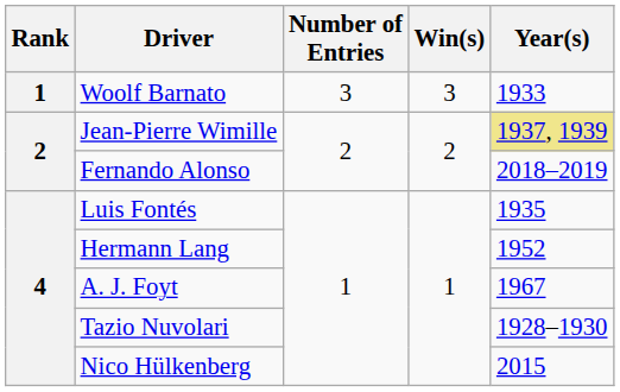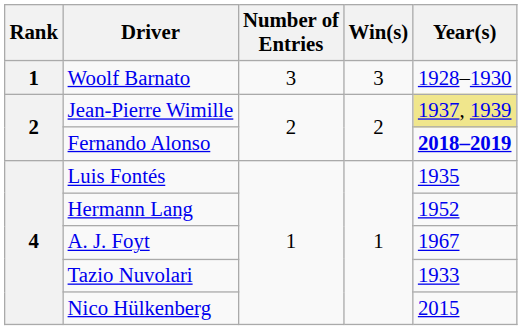Woolf Barnato | Year(s): 1933 -> 1928–1930
Fernando Alonso | Year(s): normal -> bold
Tazio Nuvolari | Year(s): 1928–1930 -> 1933
